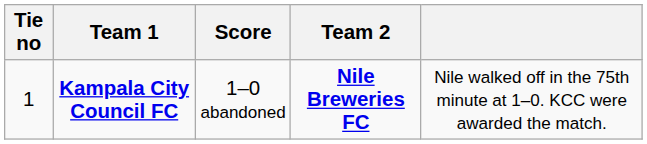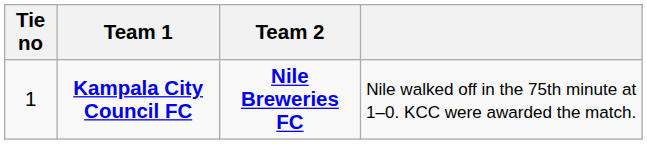- column: Score | 1–0 abandoned
